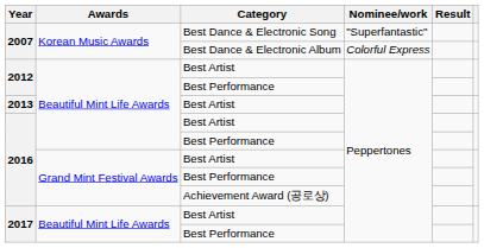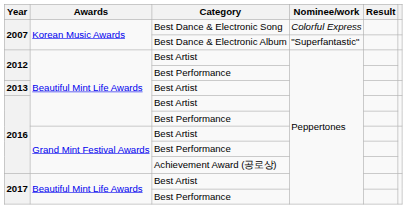2007 / Best Dance & Electronic Song | Nominee/work: "Superfantastic" -> Colorful Express
2007 / Best Dance & Electronic Album | Nominee/work: Colorful Express -> "Superfantastic"
